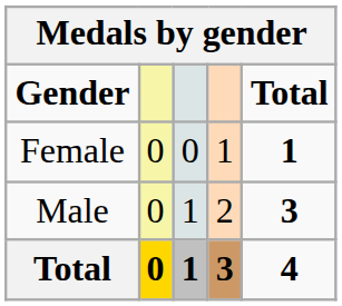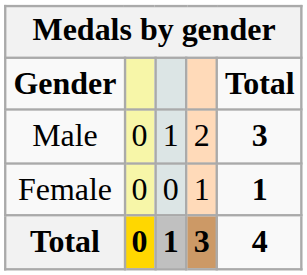rows swapped: Male <-> Female
